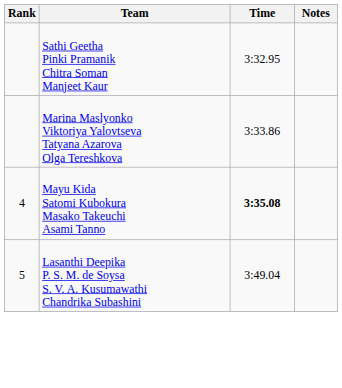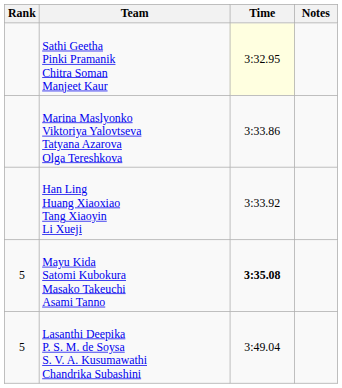Sathi Geetha Pinki Pramanik Chitra Soman Manjeet Kaur | Time: no background -> lightyellow background
+ row: Han Ling Huang Xiaoxiao Tang Xiaoyin Li Xueji | 3:33.92
Mayu Kida Satomi Kubokura Masako Takeuchi Asami Tanno | Rank: 4 -> 5
